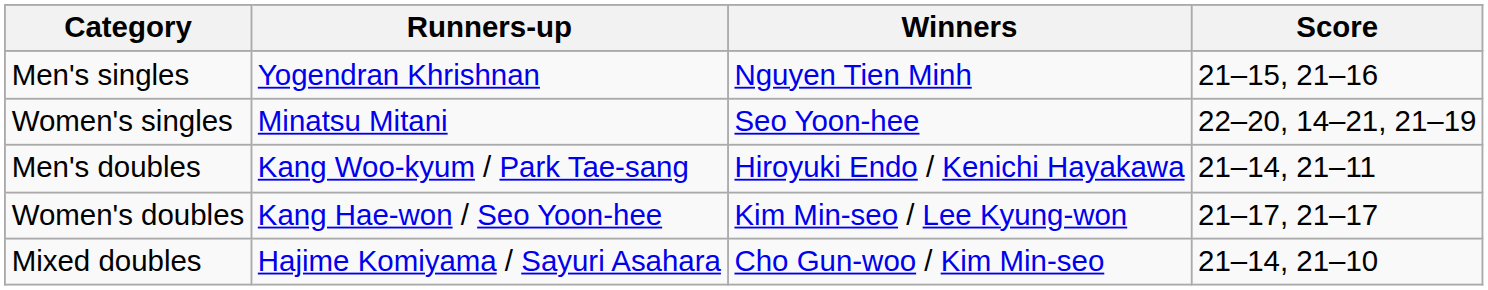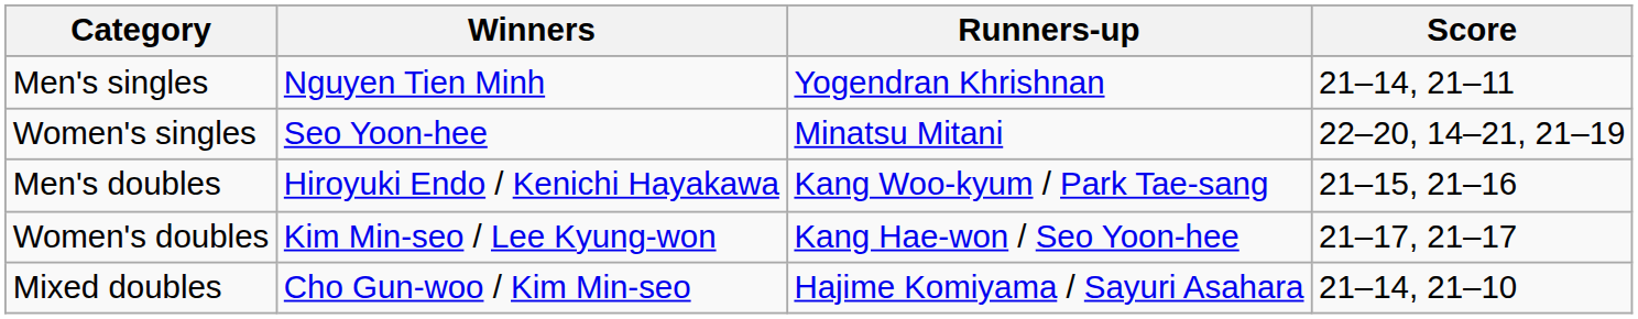columns swapped: Winners <-> Runners-up
Men's singles | Score: 21–15, 21–16 -> 21–14, 21–11
Men's doubles | Score: 21–14, 21–11 -> 21–15, 21–16
